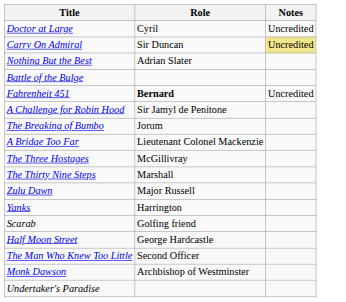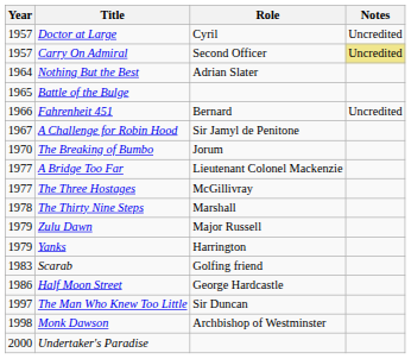+ column: Year | 1957 | 1957 | 1964 | 1965 | 1966 | 1967 | 1970 | 1977 | 1977 | 1978 | 1979 | 1979 | 1983 | 1986 | 1997 | 1998 | 2000
Carry On Admiral | Role: Sir Duncan -> Second Officer
Fahrenheit 451 | Role: bold -> normal
The Man Who Knew Too Little | Role: Second Officer -> Sir Duncan
